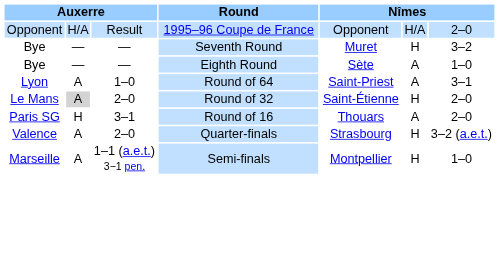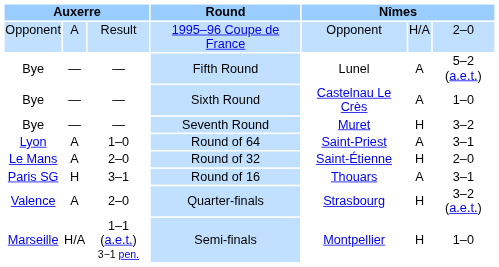1995–96 Coupe de France | column 2: H/A -> A
+ row: Bye | — | — | Fifth Round | Lunel | A | 5–2 (a.e.t.)
+ row: Bye | — | — | Sixth Round | Castelnau Le Crès | A | 1–0
- row: Bye | — | — | Eighth Round | Sète | A | 1–0
Round of 32 | column 2: lightgrey background -> no background
Round of 16 | column 7: 2–0 -> 3–1
Semi-finals | column 2: A -> H/A
